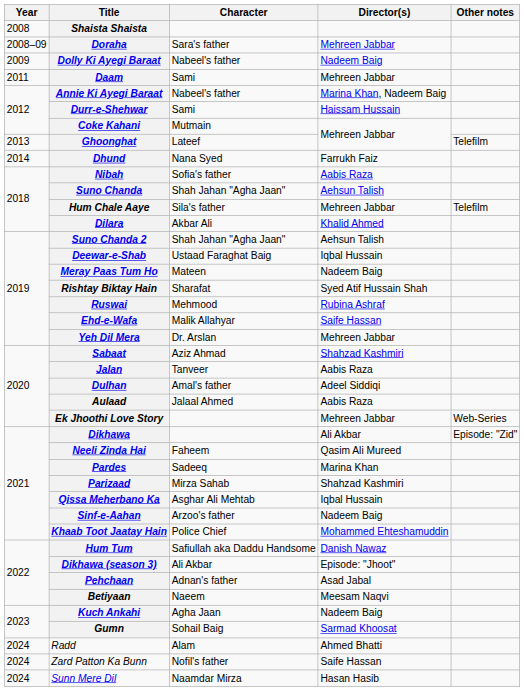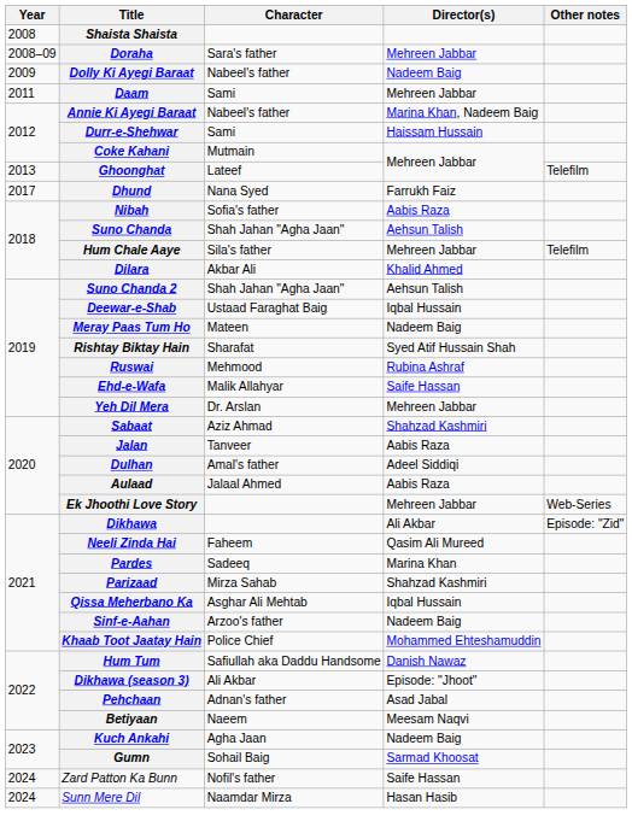Dhund | Year: 2014 -> 2017
- row: 2024 | Radd | Alam | Ahmed Bhatti
